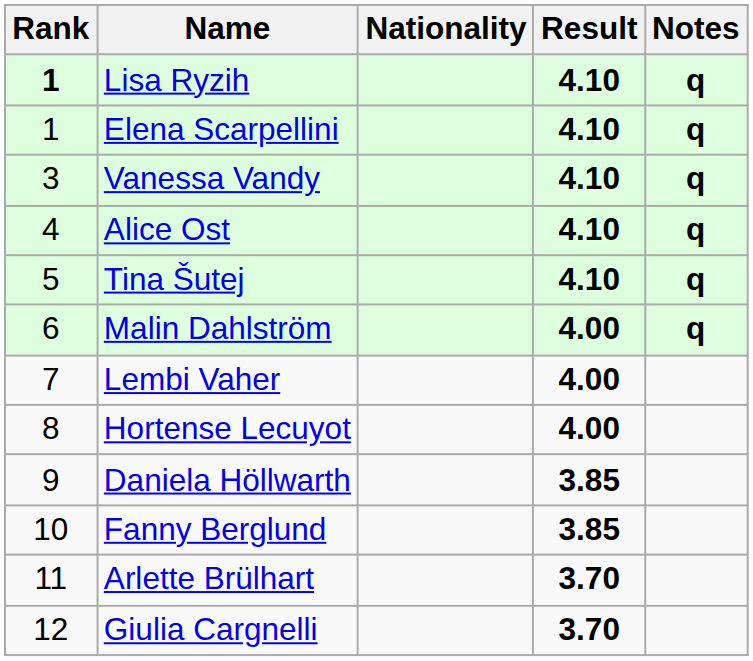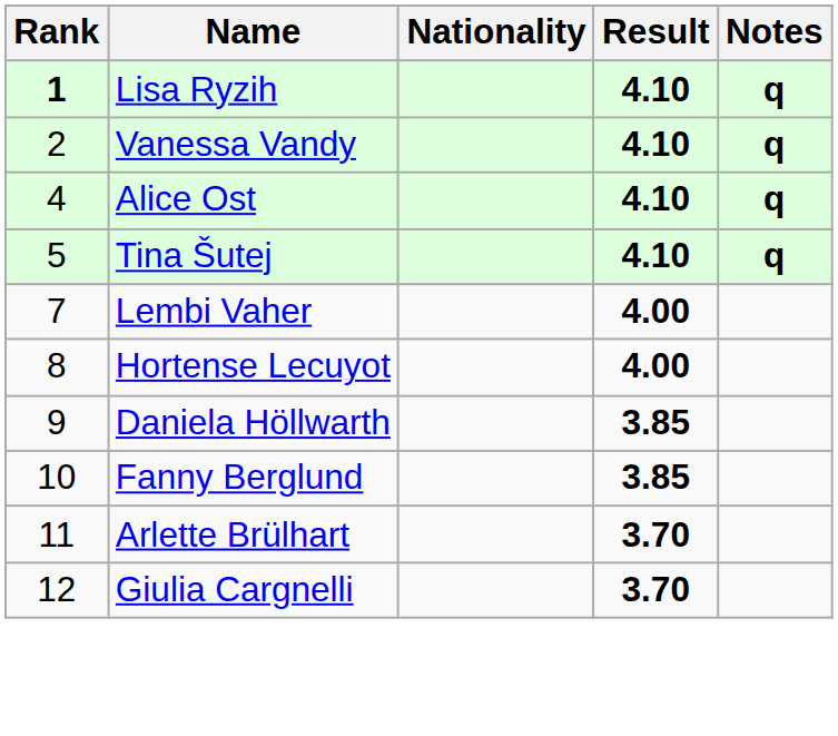- row: 1 | Elena Scarpellini | 4.10 | q
Vanessa Vandy | Rank: 3 -> 2
- row: 6 | Malin Dahlström | 4.00 | q
